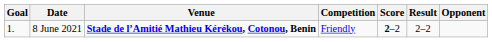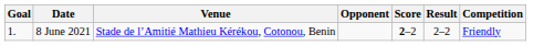columns swapped: Opponent <-> Competition
8 June 2021 | Venue: bold -> normal
